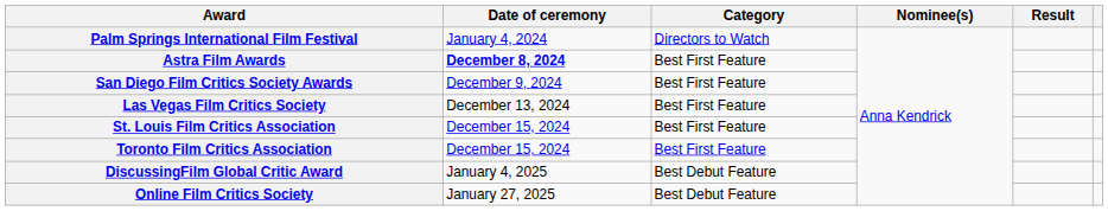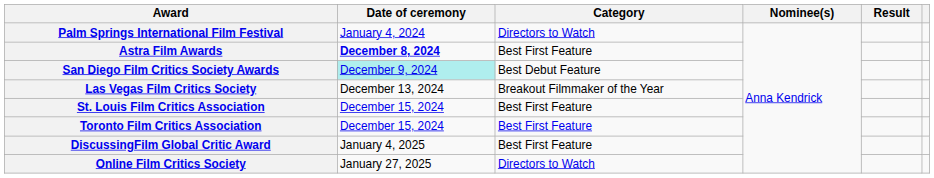San Diego Film Critics Society Awards | Date of ceremony: no background -> paleturquoise background
San Diego Film Critics Society Awards | Category: Best First Feature -> Best Debut Feature
Las Vegas Film Critics Society | Category: Best First Feature -> Breakout Filmmaker of the Year
DiscussingFilm Global Critic Award | Category: Best Debut Feature -> Best First Feature
Online Film Critics Society | Category: Best Debut Feature -> Directors to Watch
